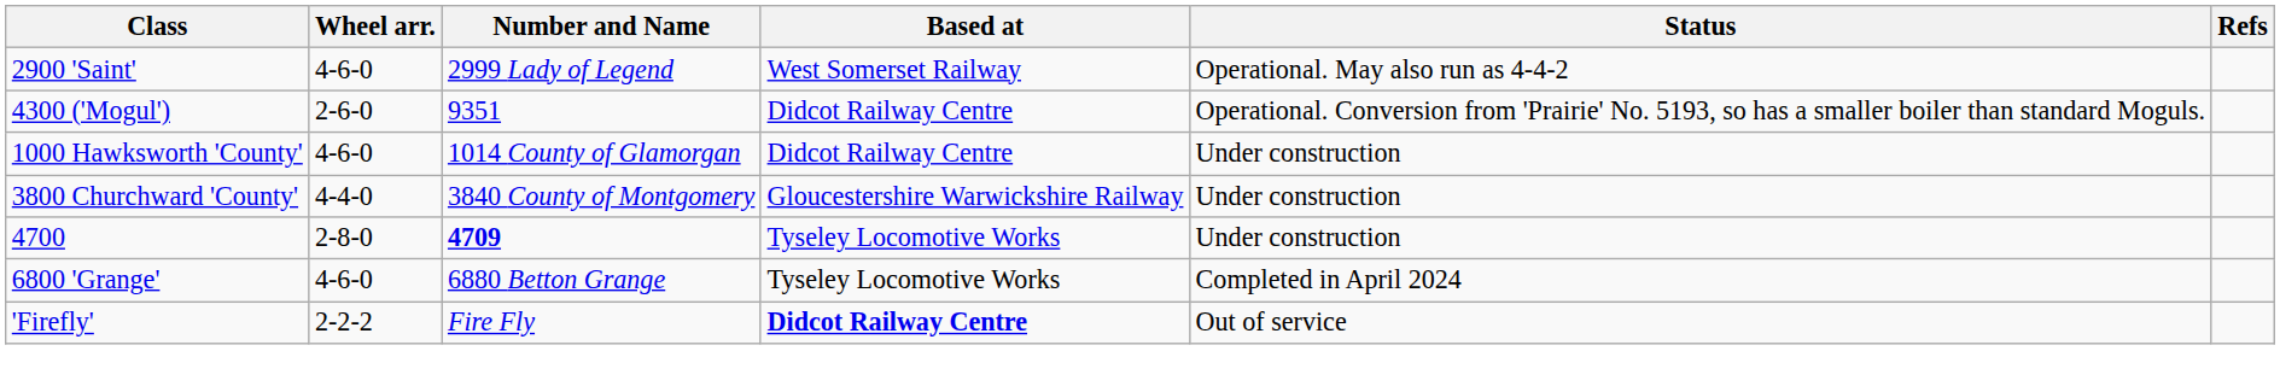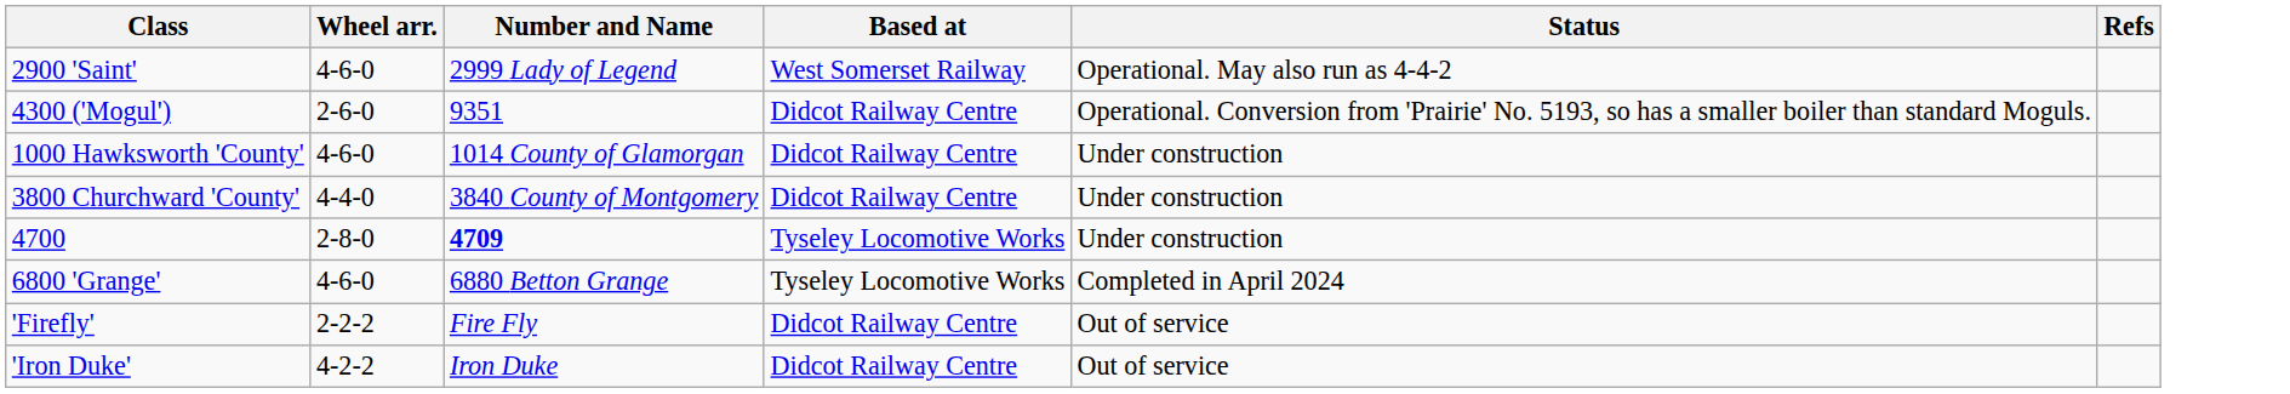3800 Churchward 'County' | Based at: Gloucestershire Warwickshire Railway -> Didcot Railway Centre
'Firefly' | Based at: bold -> normal
+ row: 'Iron Duke' | 4-2-2 | Iron Duke | Didcot Railway Centre | Out of service
